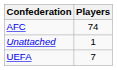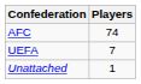rows swapped: UEFA <-> Unattached
